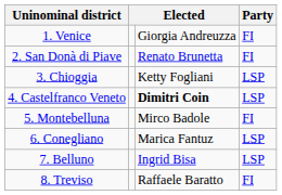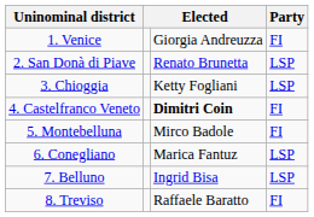2. San Donà di Piave | Party: FI -> LSP
4. Castelfranco Veneto | Party: LSP -> FI
